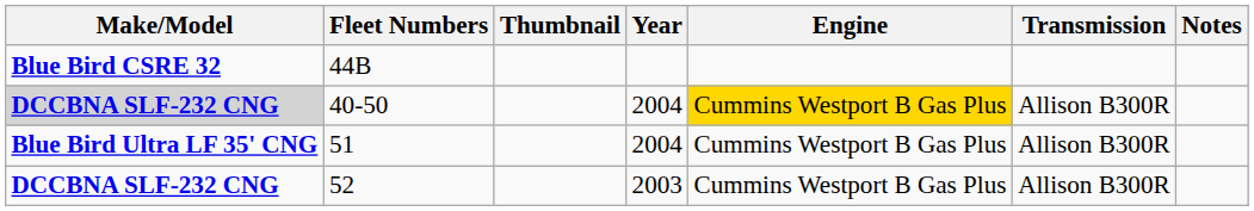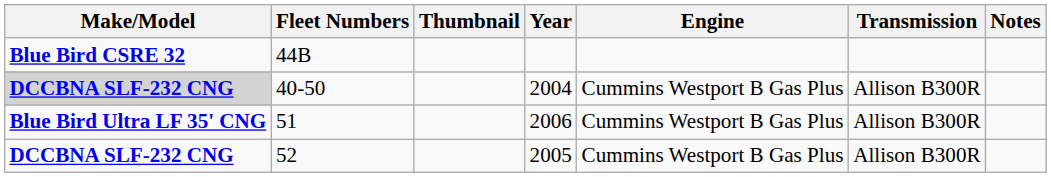40-50 | Engine: gold background -> no background
51 | Year: 2004 -> 2006
52 | Year: 2003 -> 2005
